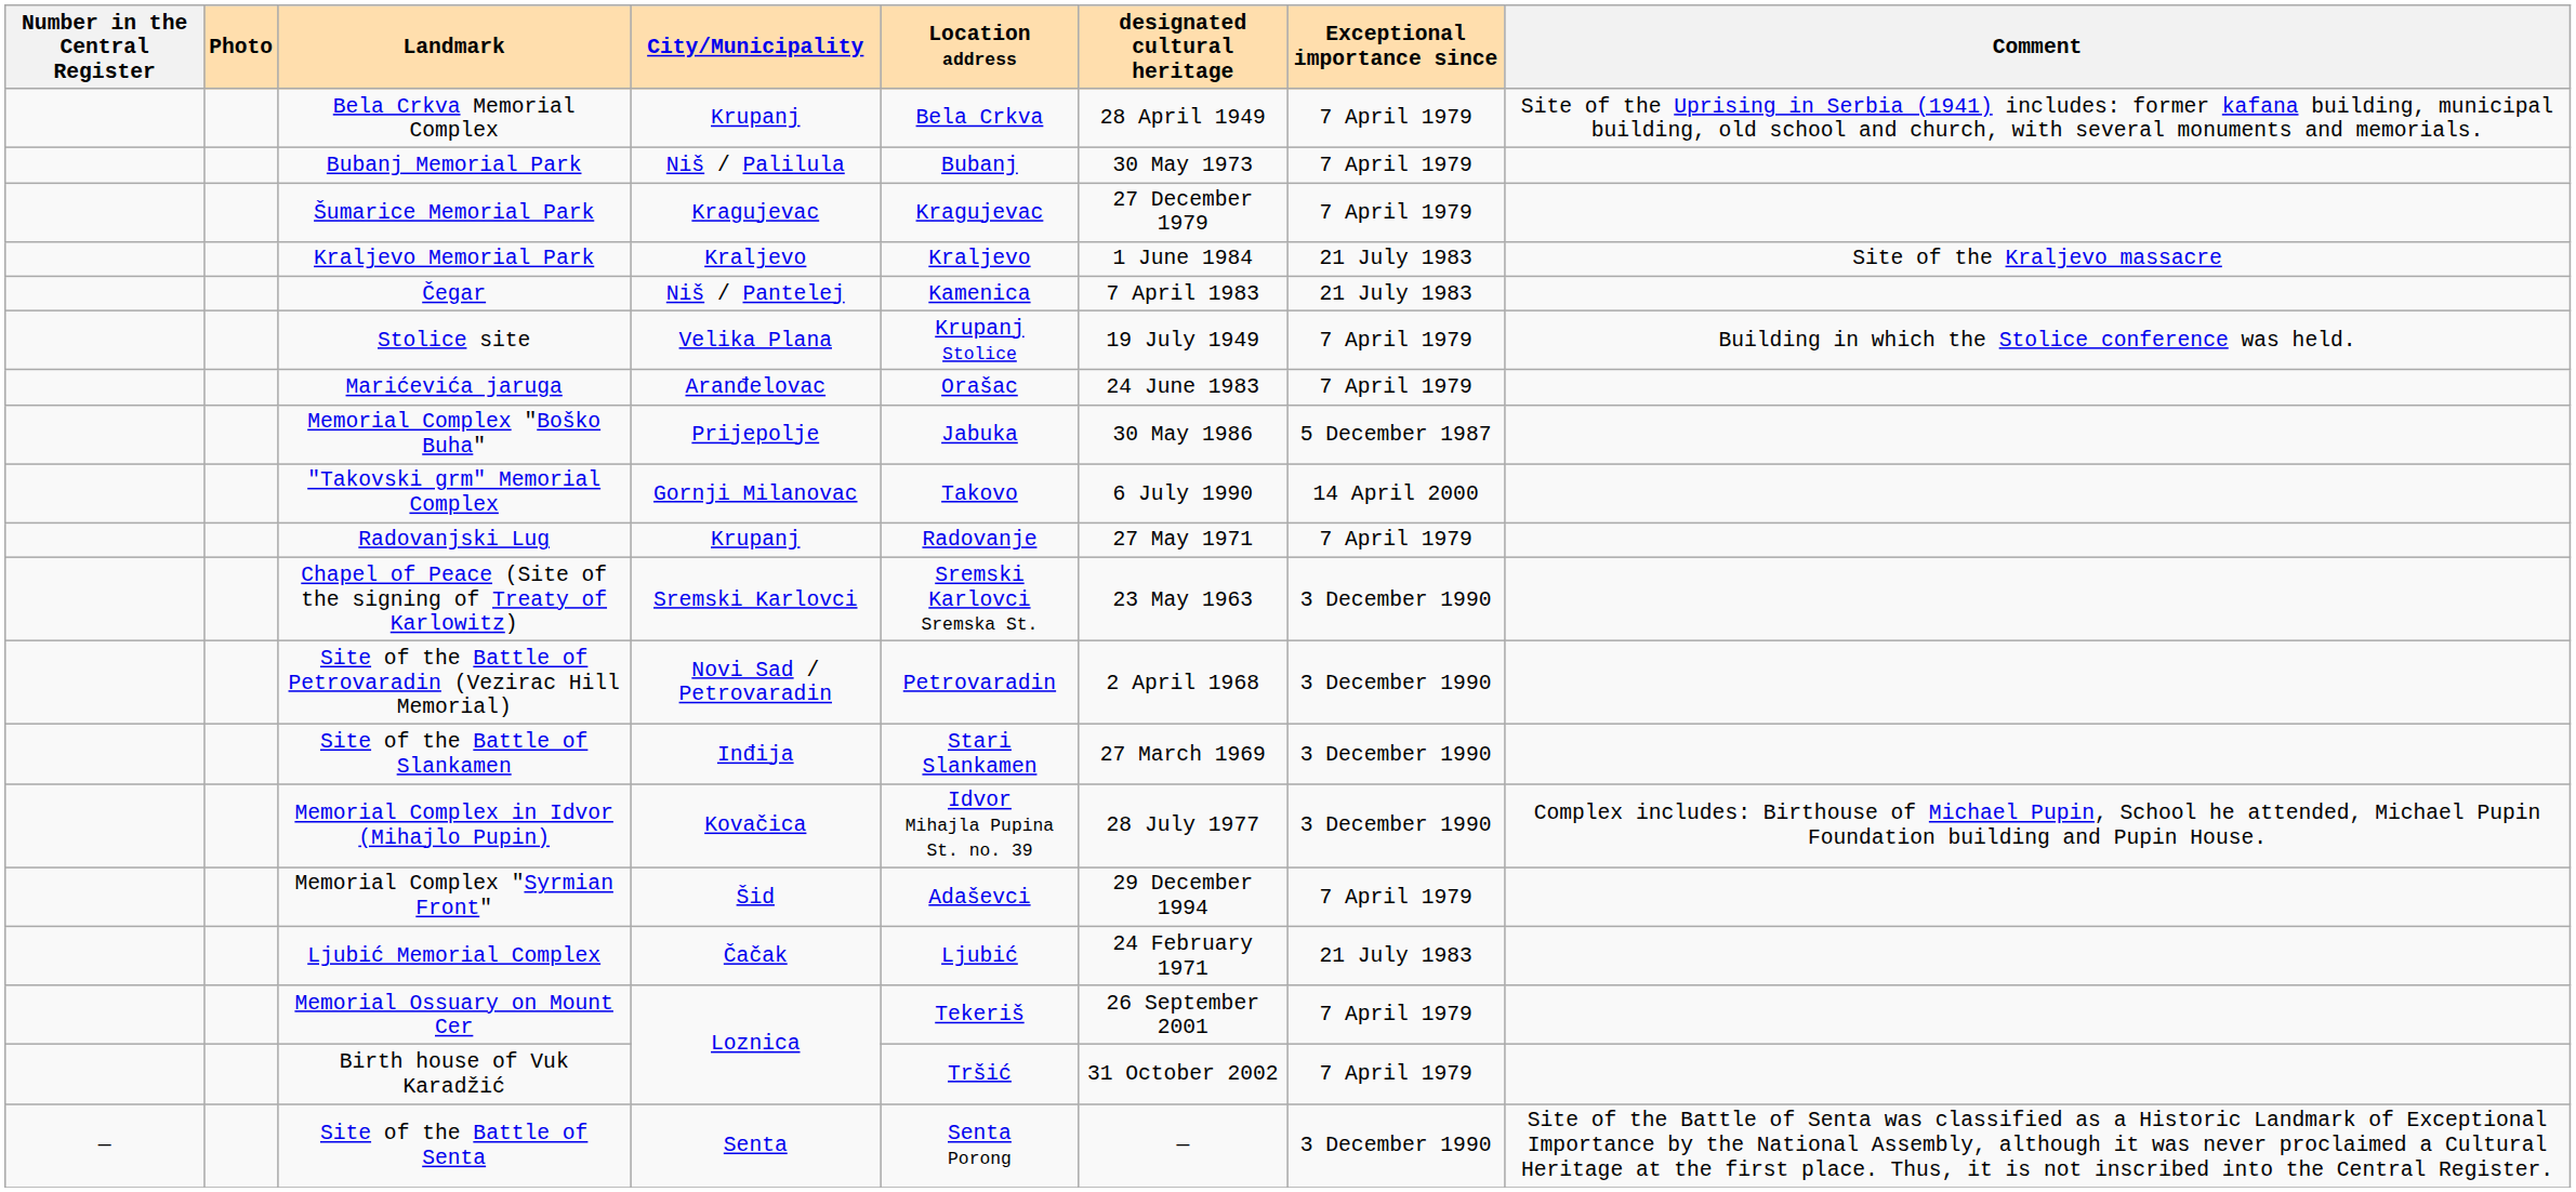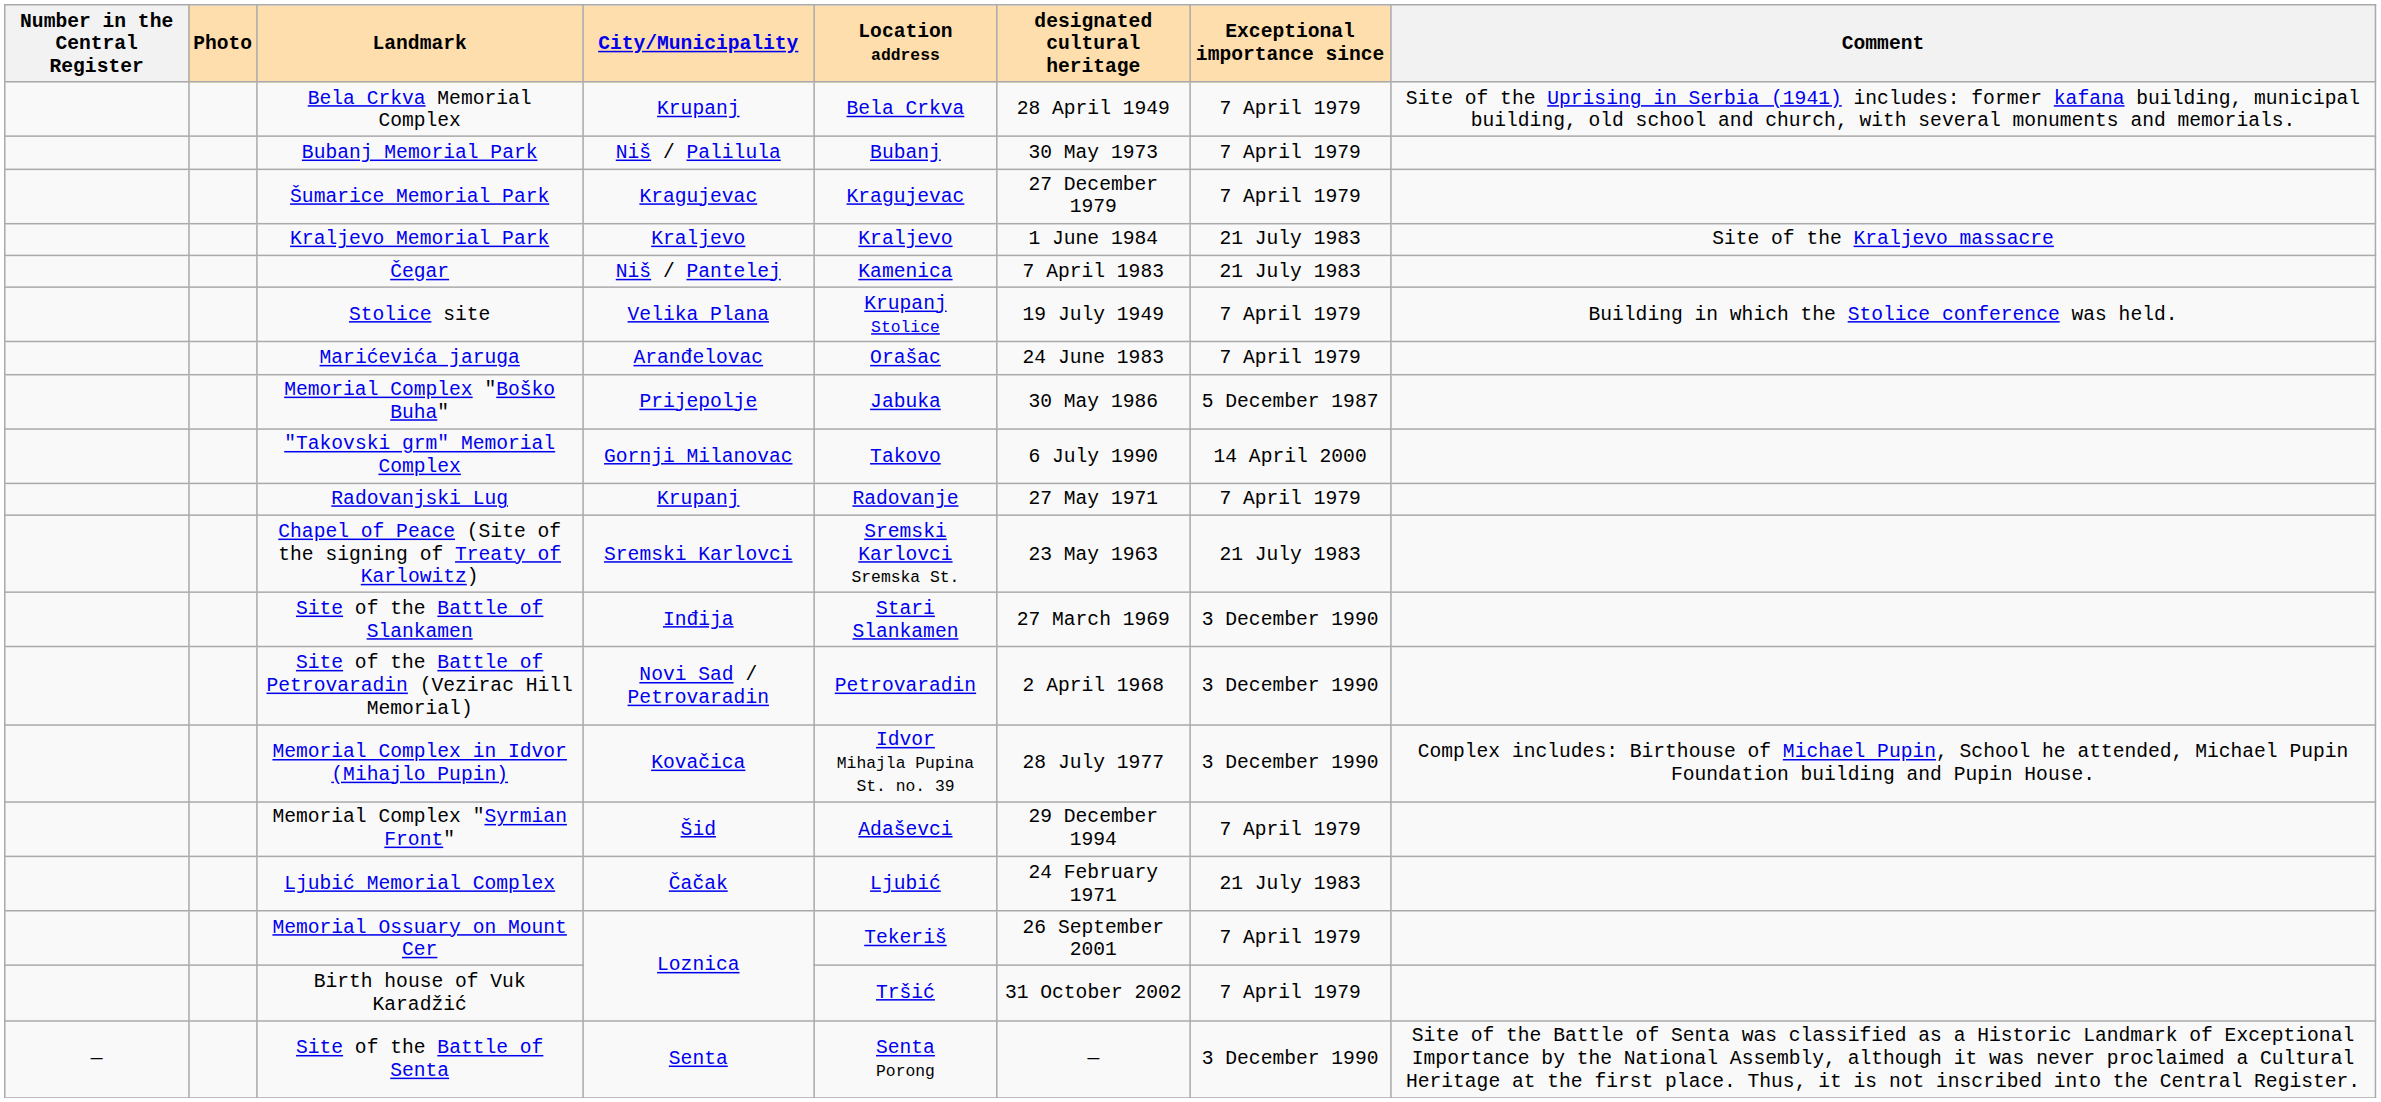Chapel of Peace (Site of the signing of Treaty of Karlowitz) | Exceptional importance since: 3 December 1990 -> 21 July 1983
rows swapped: Site of the Battle of Slankamen <-> Site of the Battle of Petrovaradin (Vezirac Hill Memorial)
